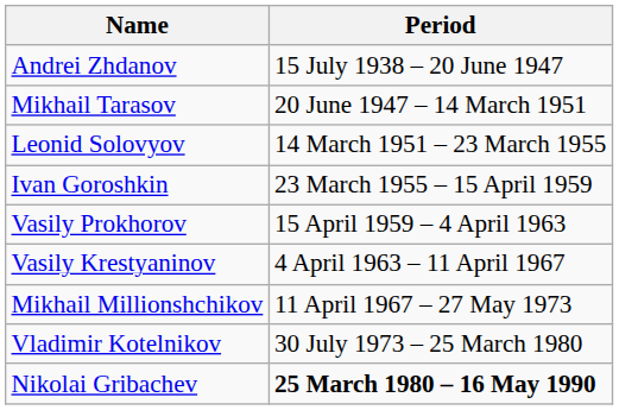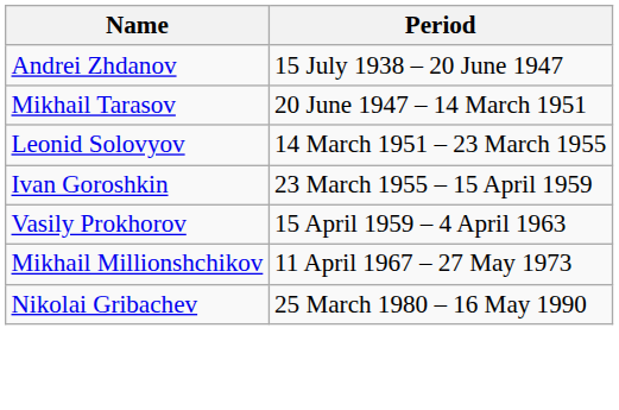- row: Vasily Krestyaninov | 4 April 1963 – 11 April 1967
- row: Vladimir Kotelnikov | 30 July 1973 – 25 March 1980
Nikolai Gribachev | Period: bold -> normal
